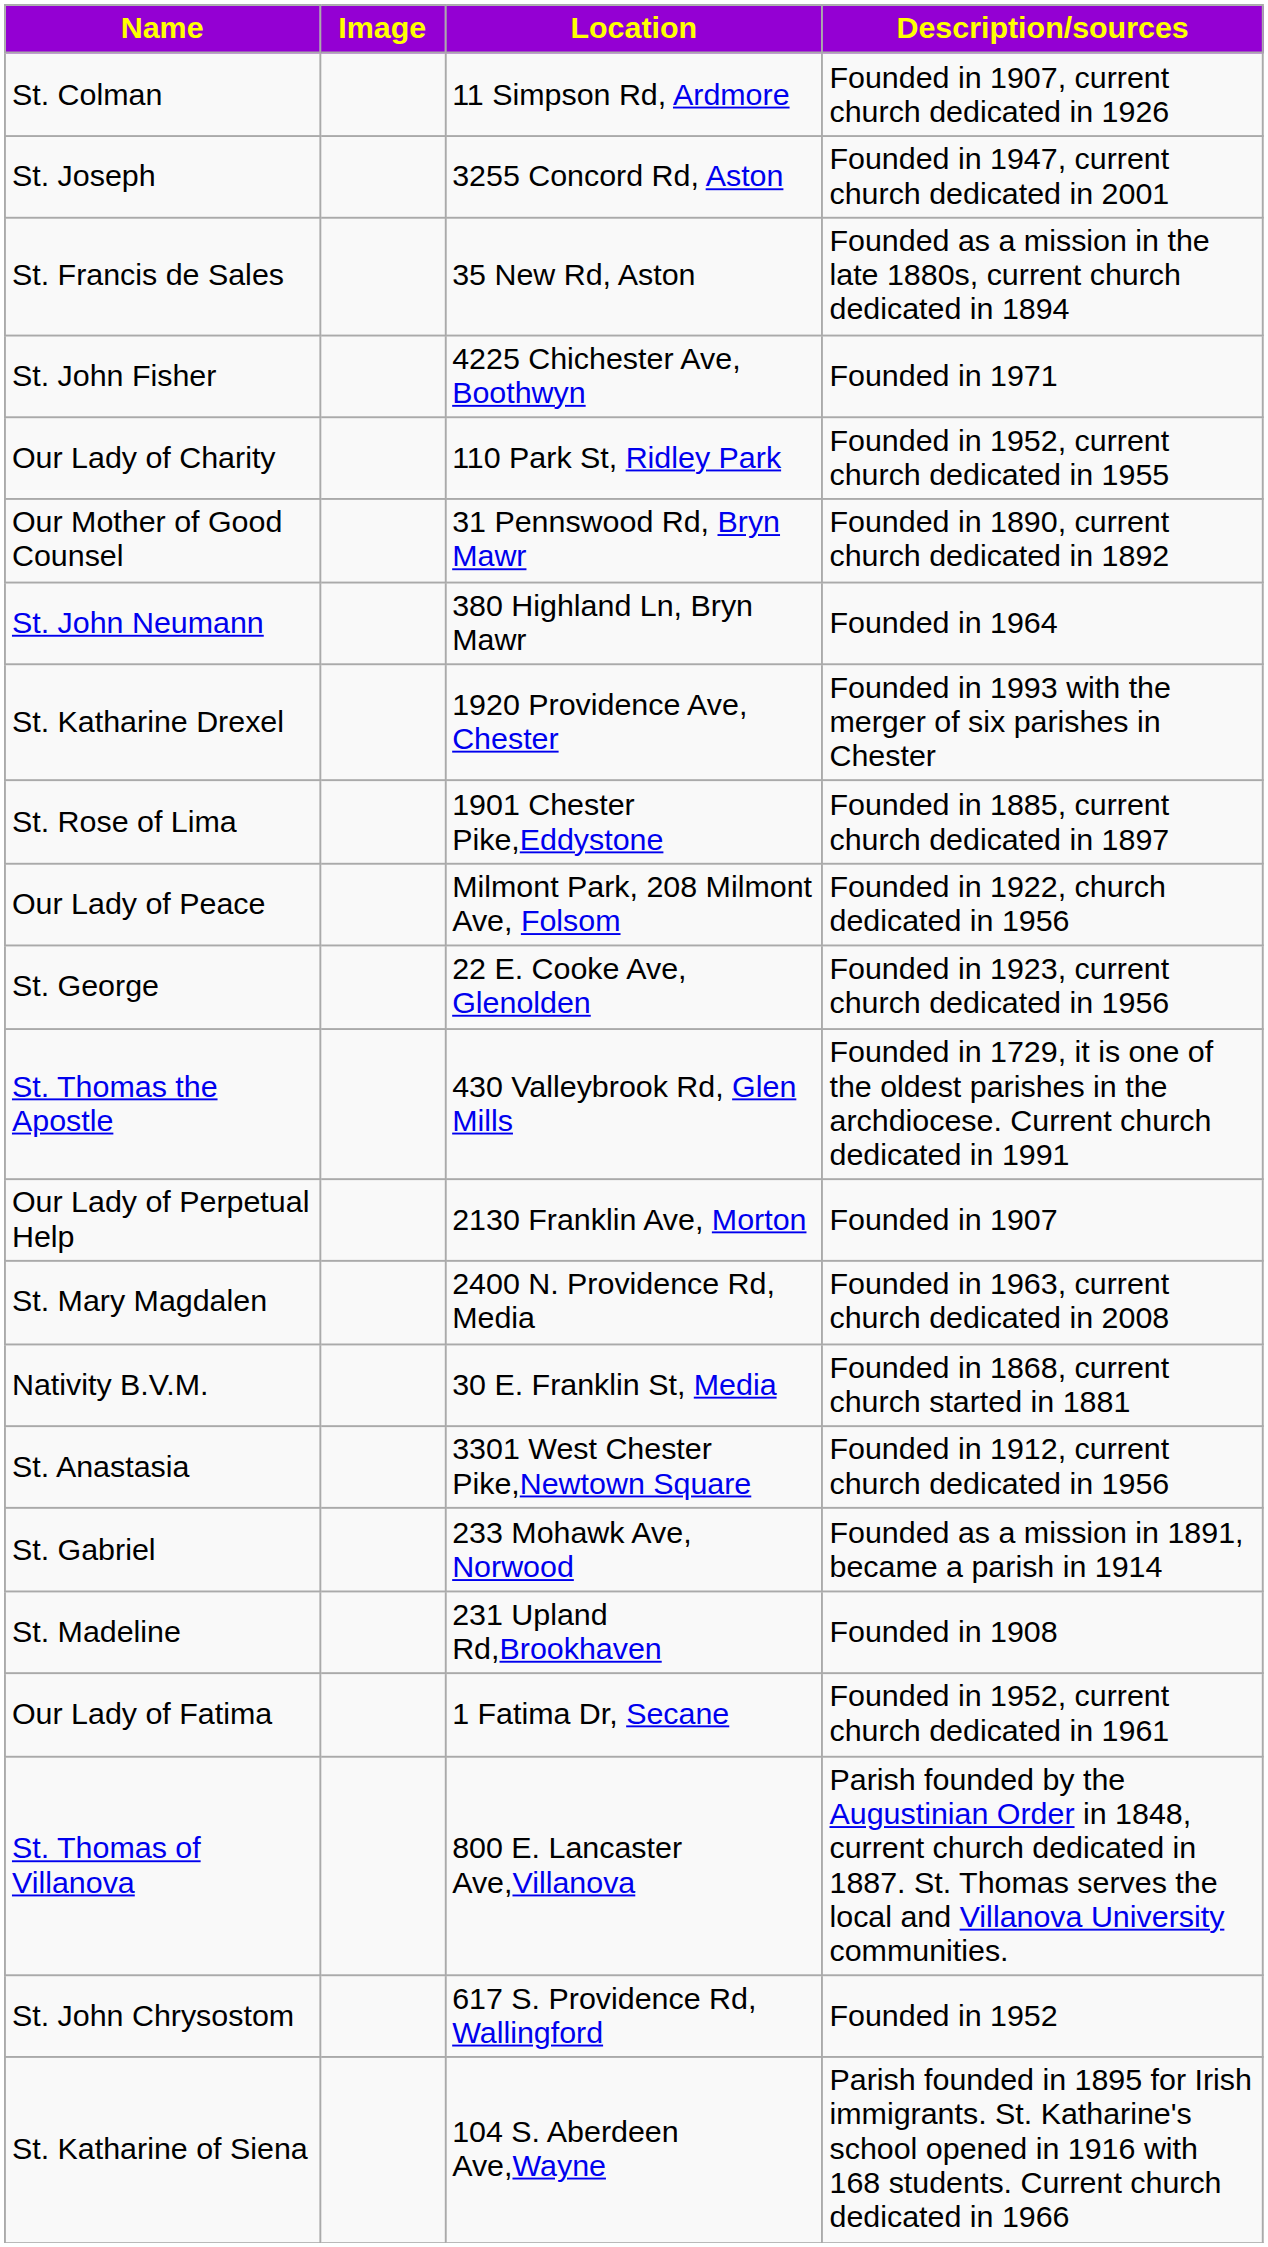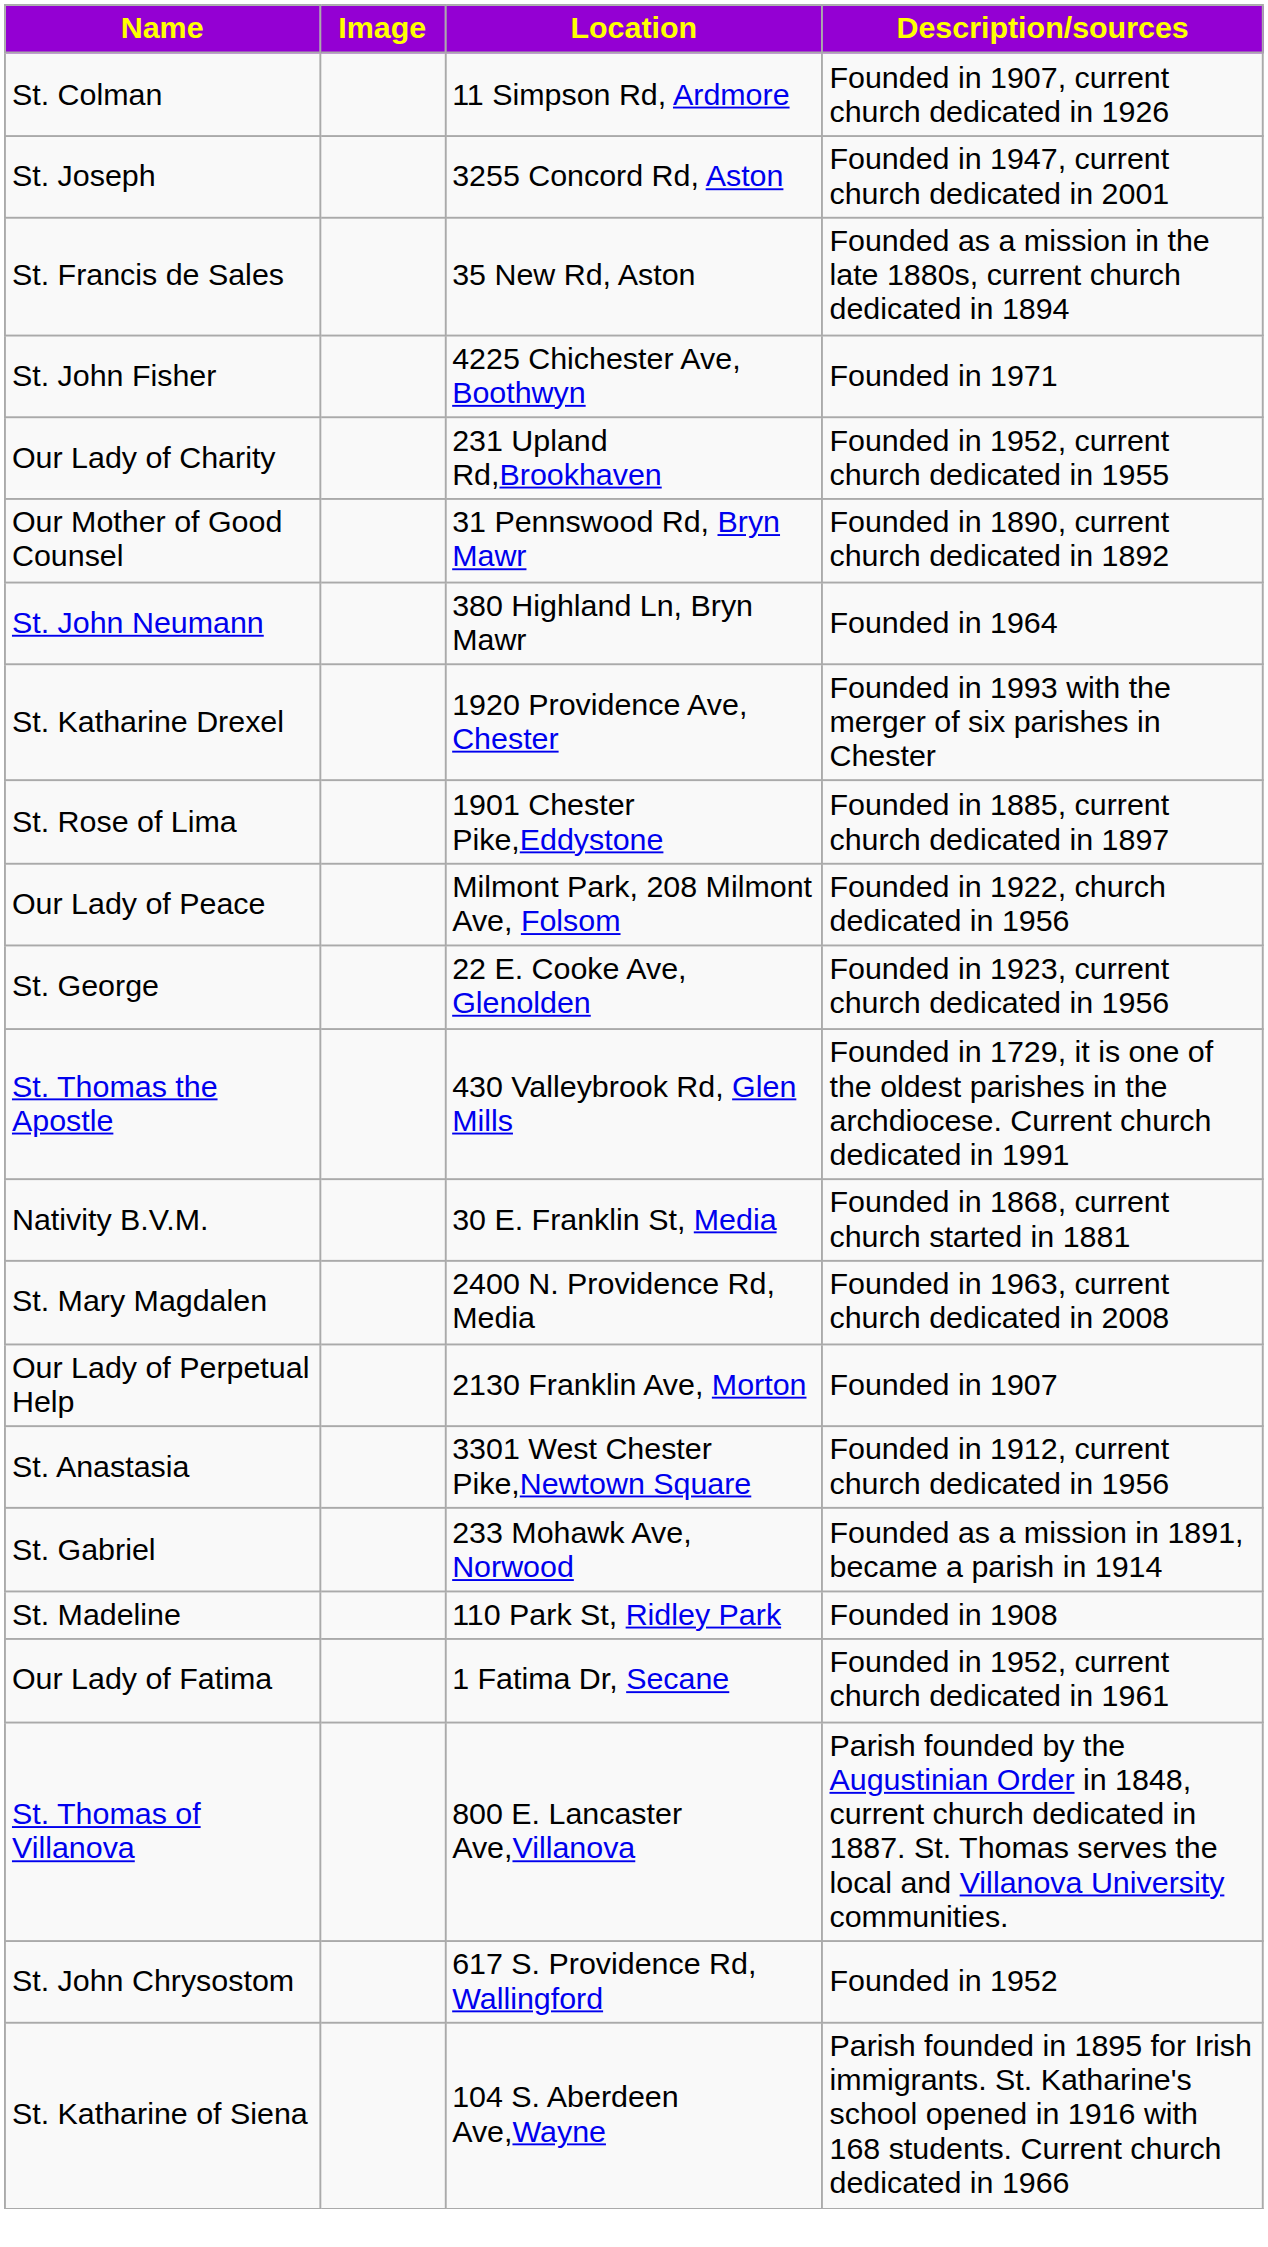Our Lady of Charity | Location: 110 Park St, Ridley Park -> 231 Upland Rd,Brookhaven
rows swapped: Nativity B.V.M. <-> Our Lady of Perpetual Help
St. Madeline | Location: 231 Upland Rd,Brookhaven -> 110 Park St, Ridley Park
